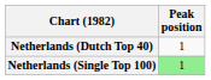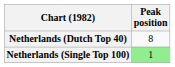Netherlands (Dutch Top 40) | Peak position: 1 -> 8
